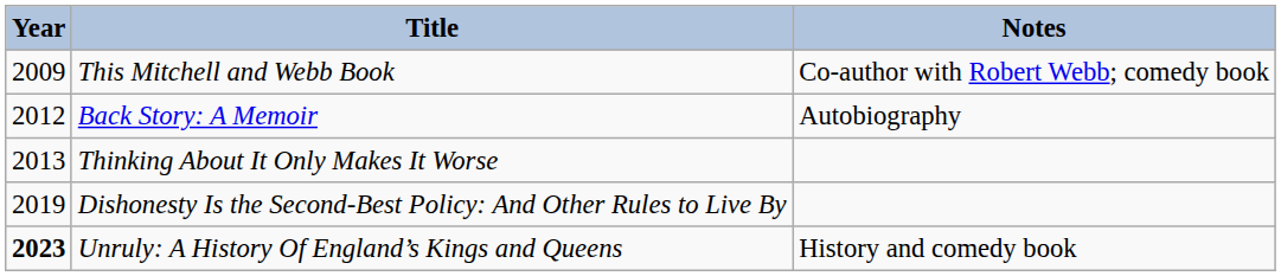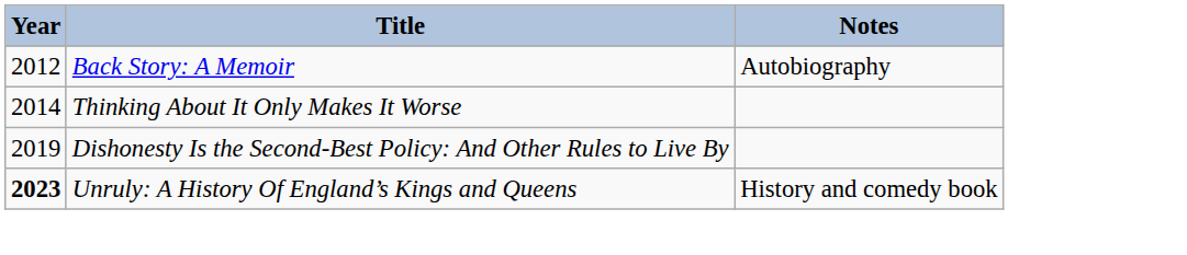- row: 2009 | This Mitchell and Webb Book | Co-author with Robert Webb; comedy book
Thinking About It Only Makes It Worse | Year: 2013 -> 2014
